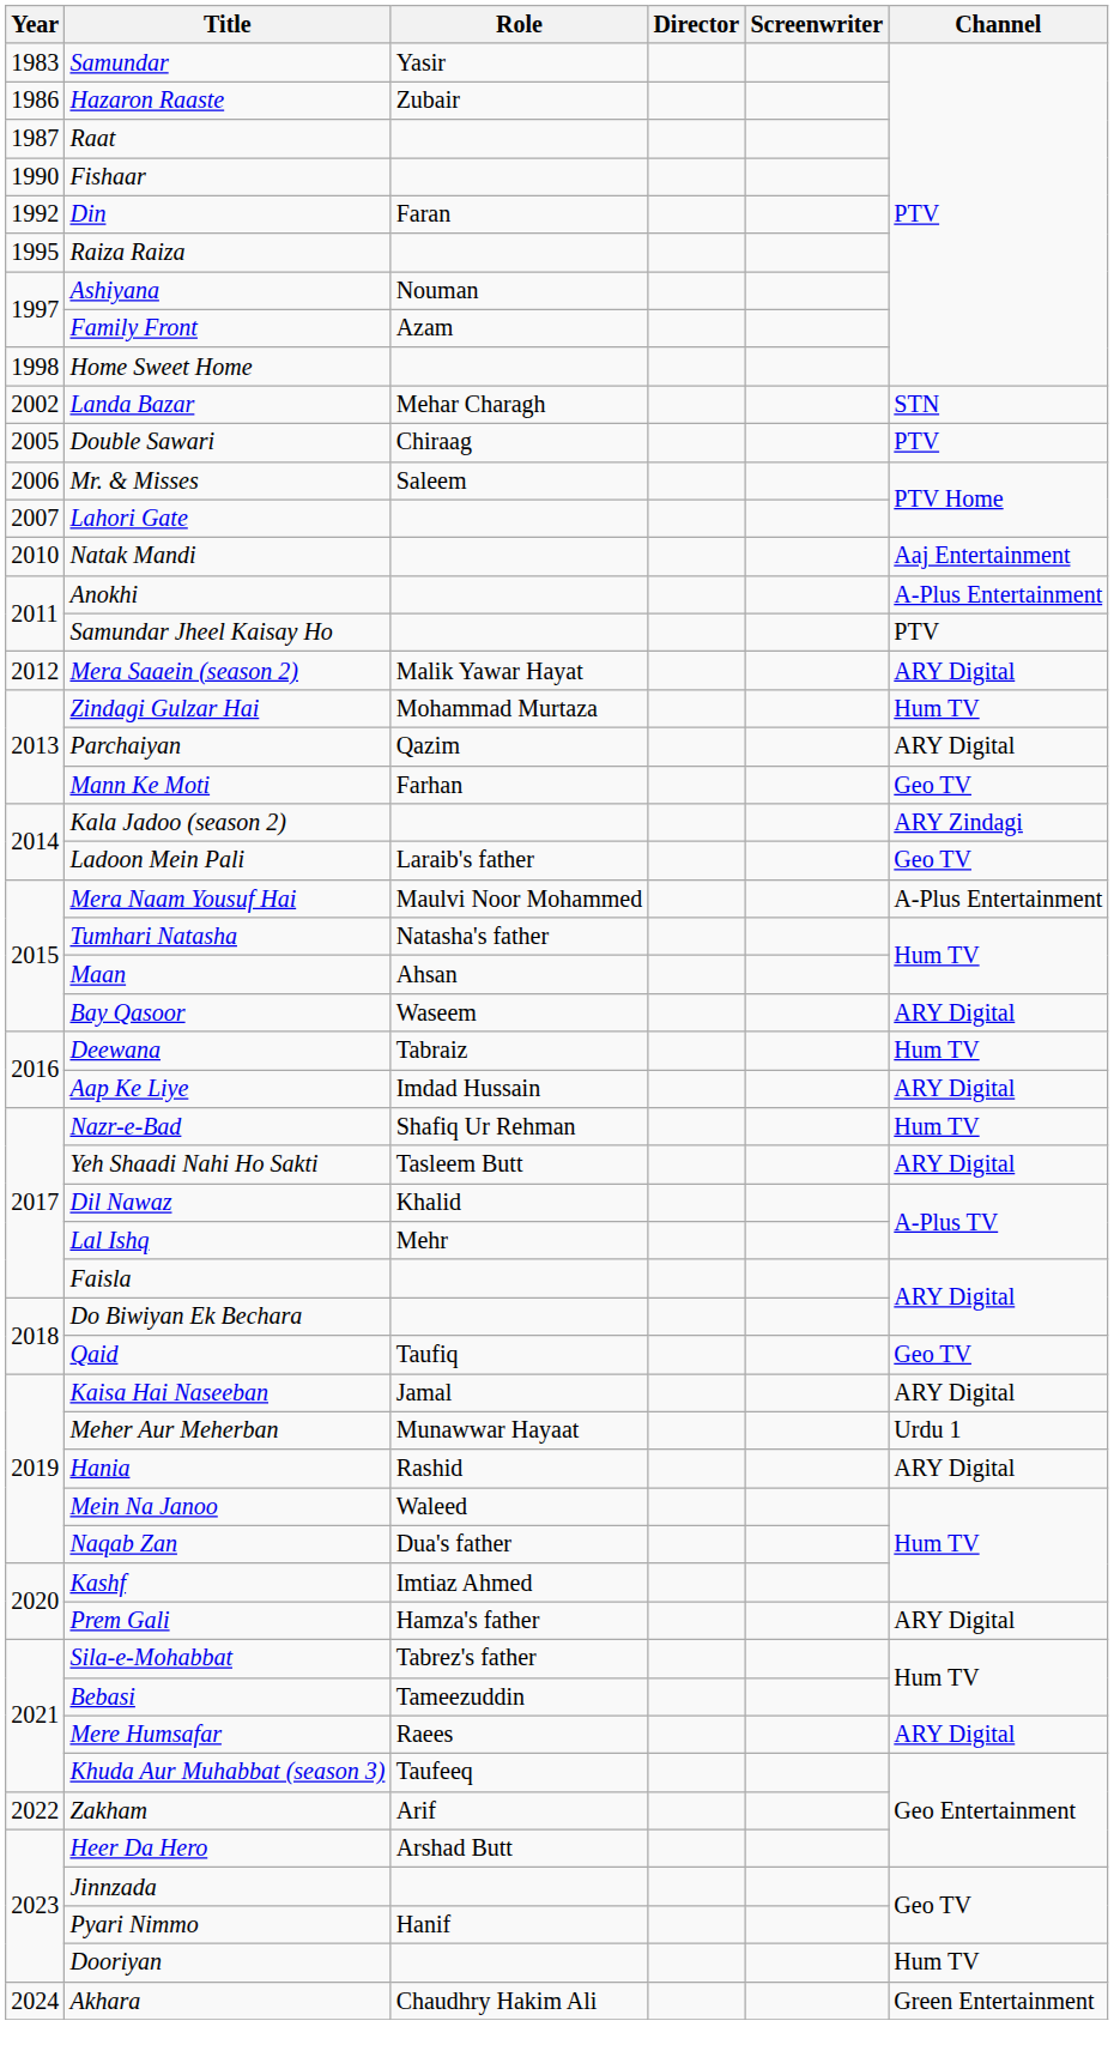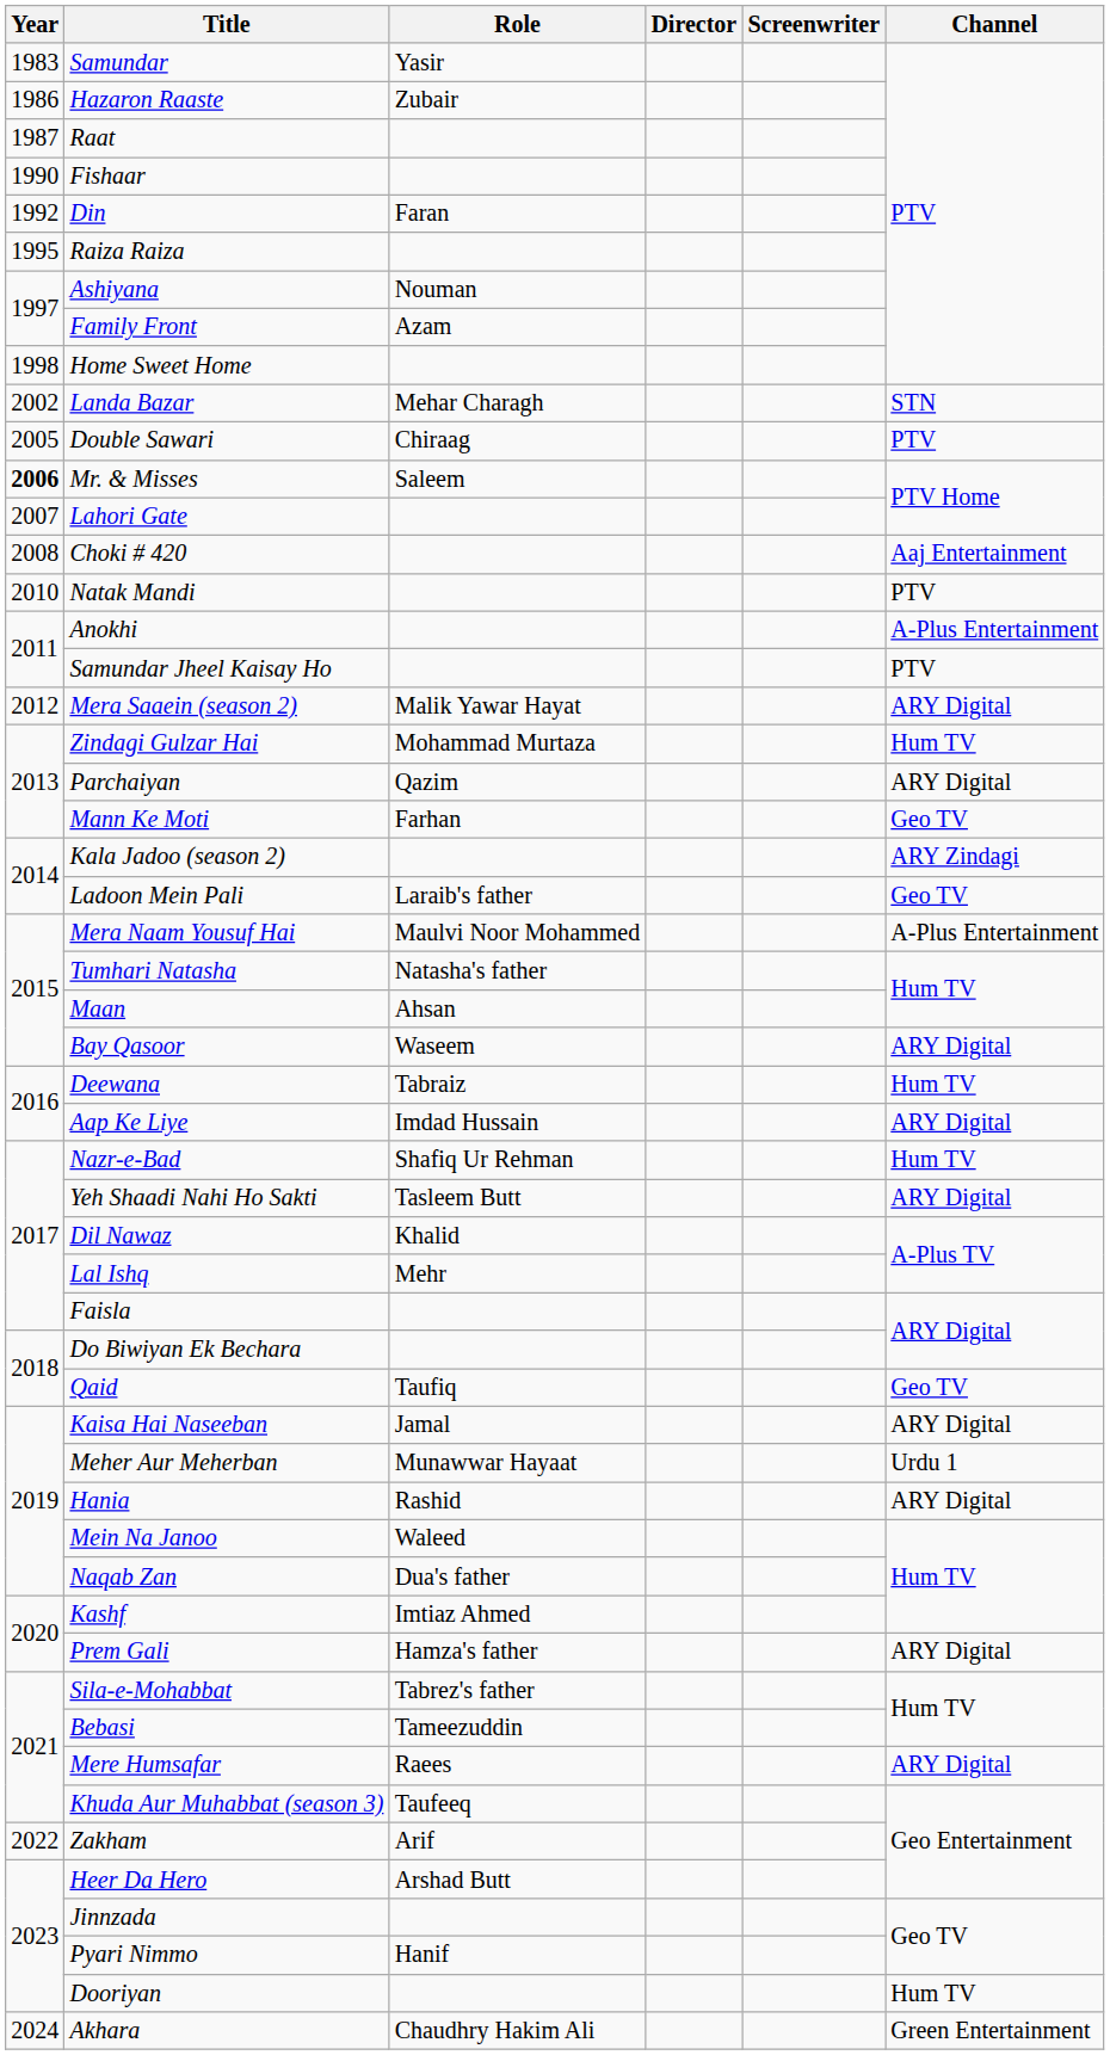Mr. & Misses | Year: normal -> bold
+ row: 2008 | Choki # 420 | Aaj Entertainment
Natak Mandi | Channel: Aaj Entertainment -> PTV
